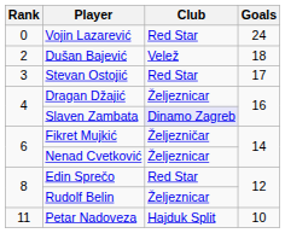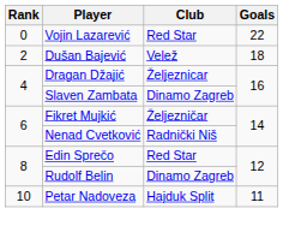Vojin Lazarević | Goals: 24 -> 22
- row: 3 | Stevan Ostojić | Red Star | 17
Slaven Zambata | Club: lavender background -> no background
Nenad Cvetković | Club: Željeznicar -> Radnički Niš
Rudolf Belin | Club: Željeznicar -> Dinamo Zagreb
Petar Nadoveza | Rank: 11 -> 10
Petar Nadoveza | Goals: 10 -> 11
